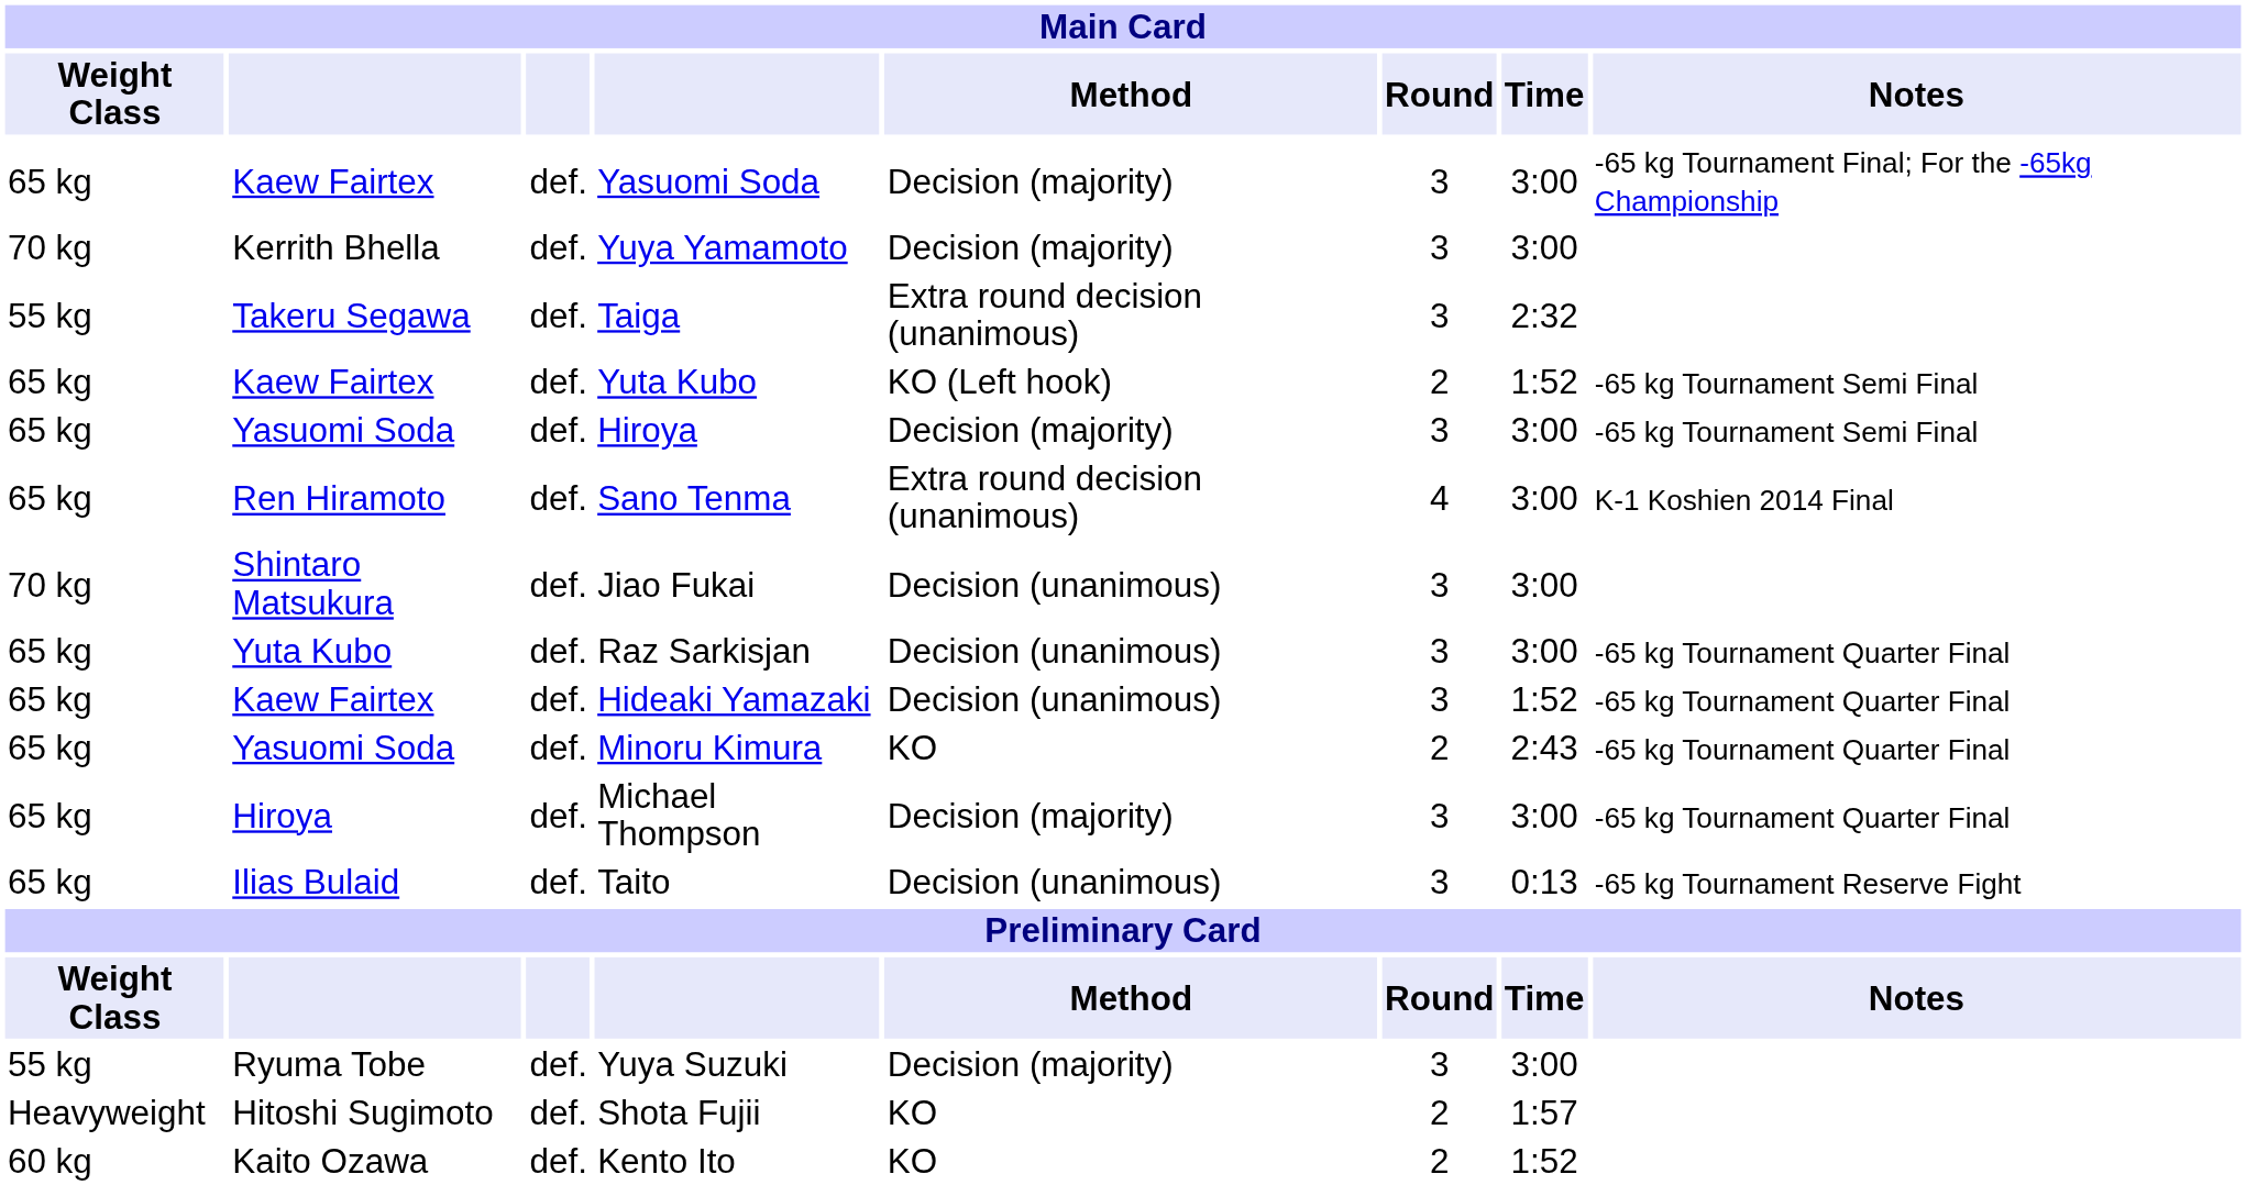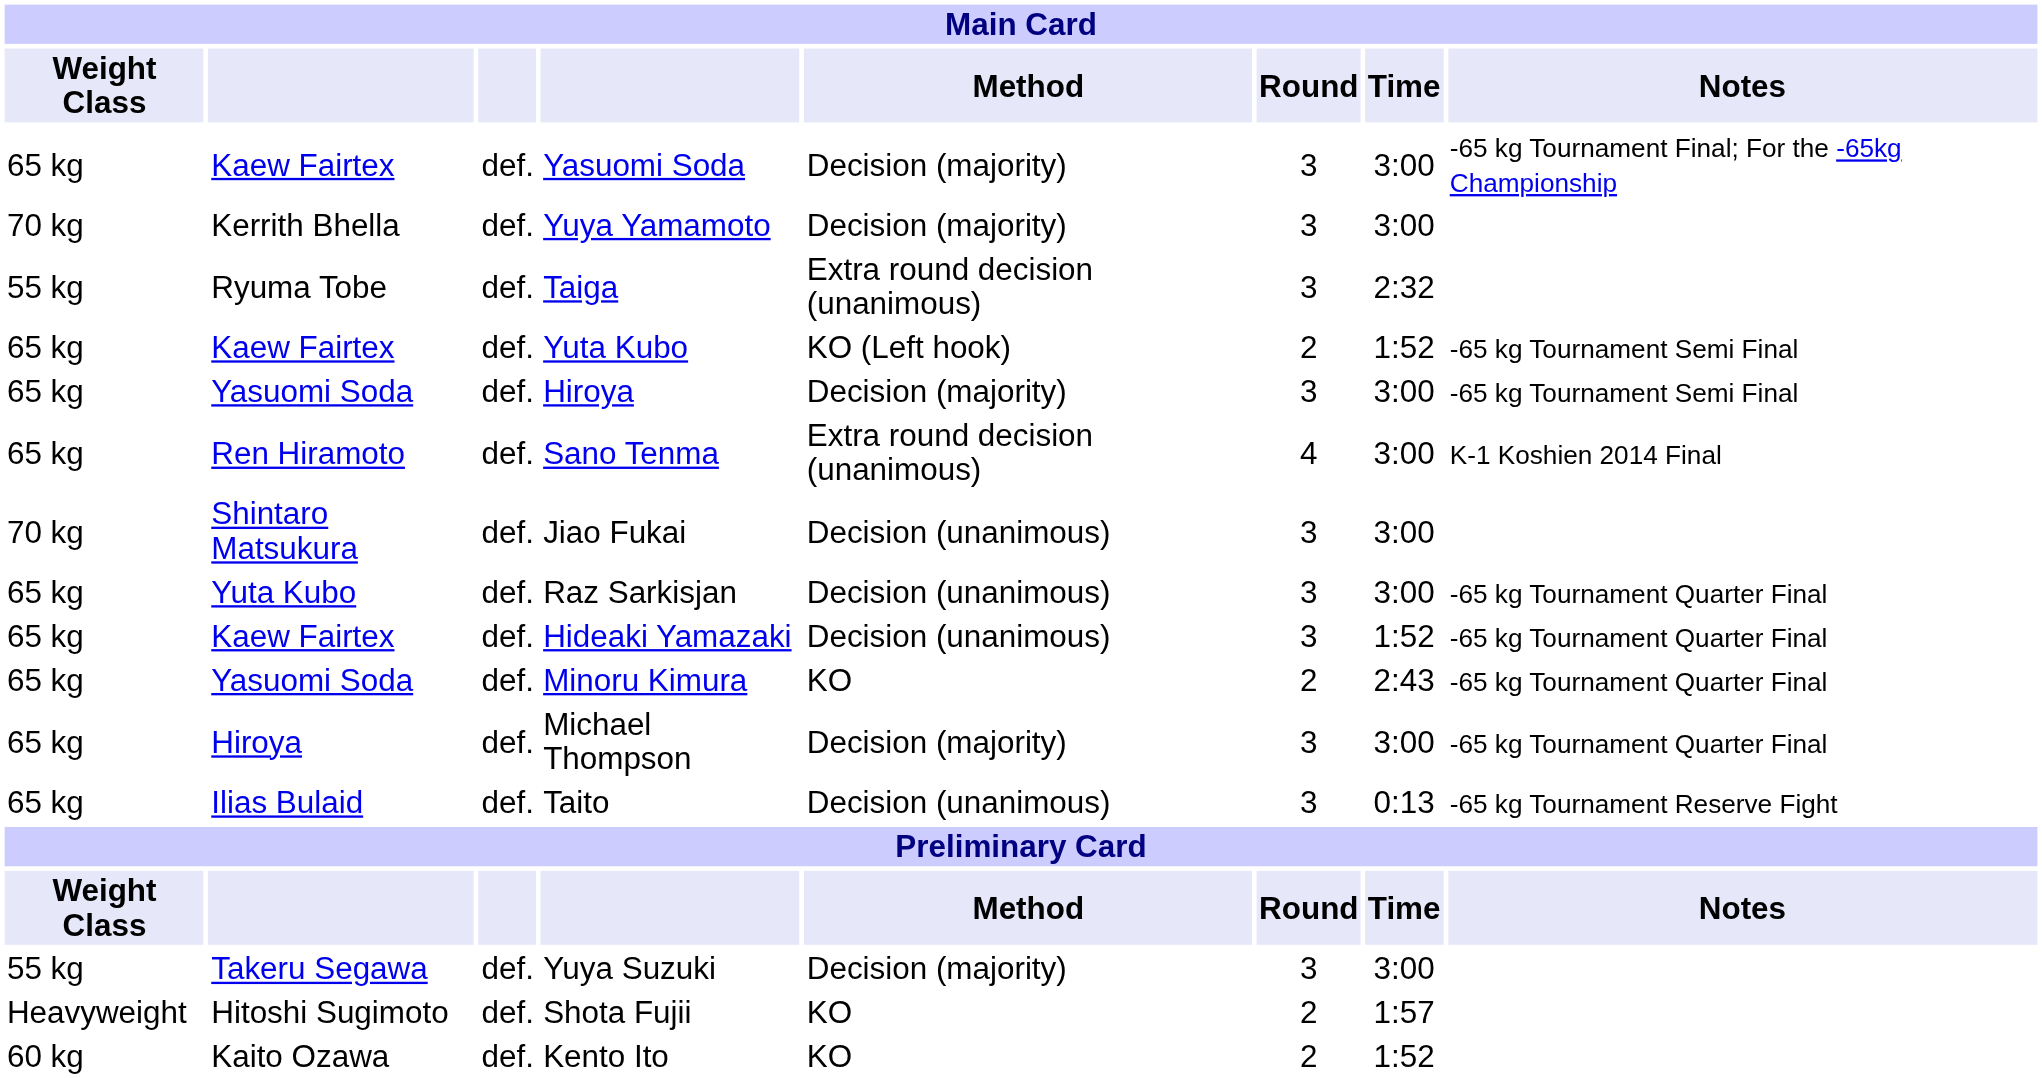Taiga | column 2: Takeru Segawa -> Ryuma Tobe
Yuya Suzuki | column 2: Ryuma Tobe -> Takeru Segawa
